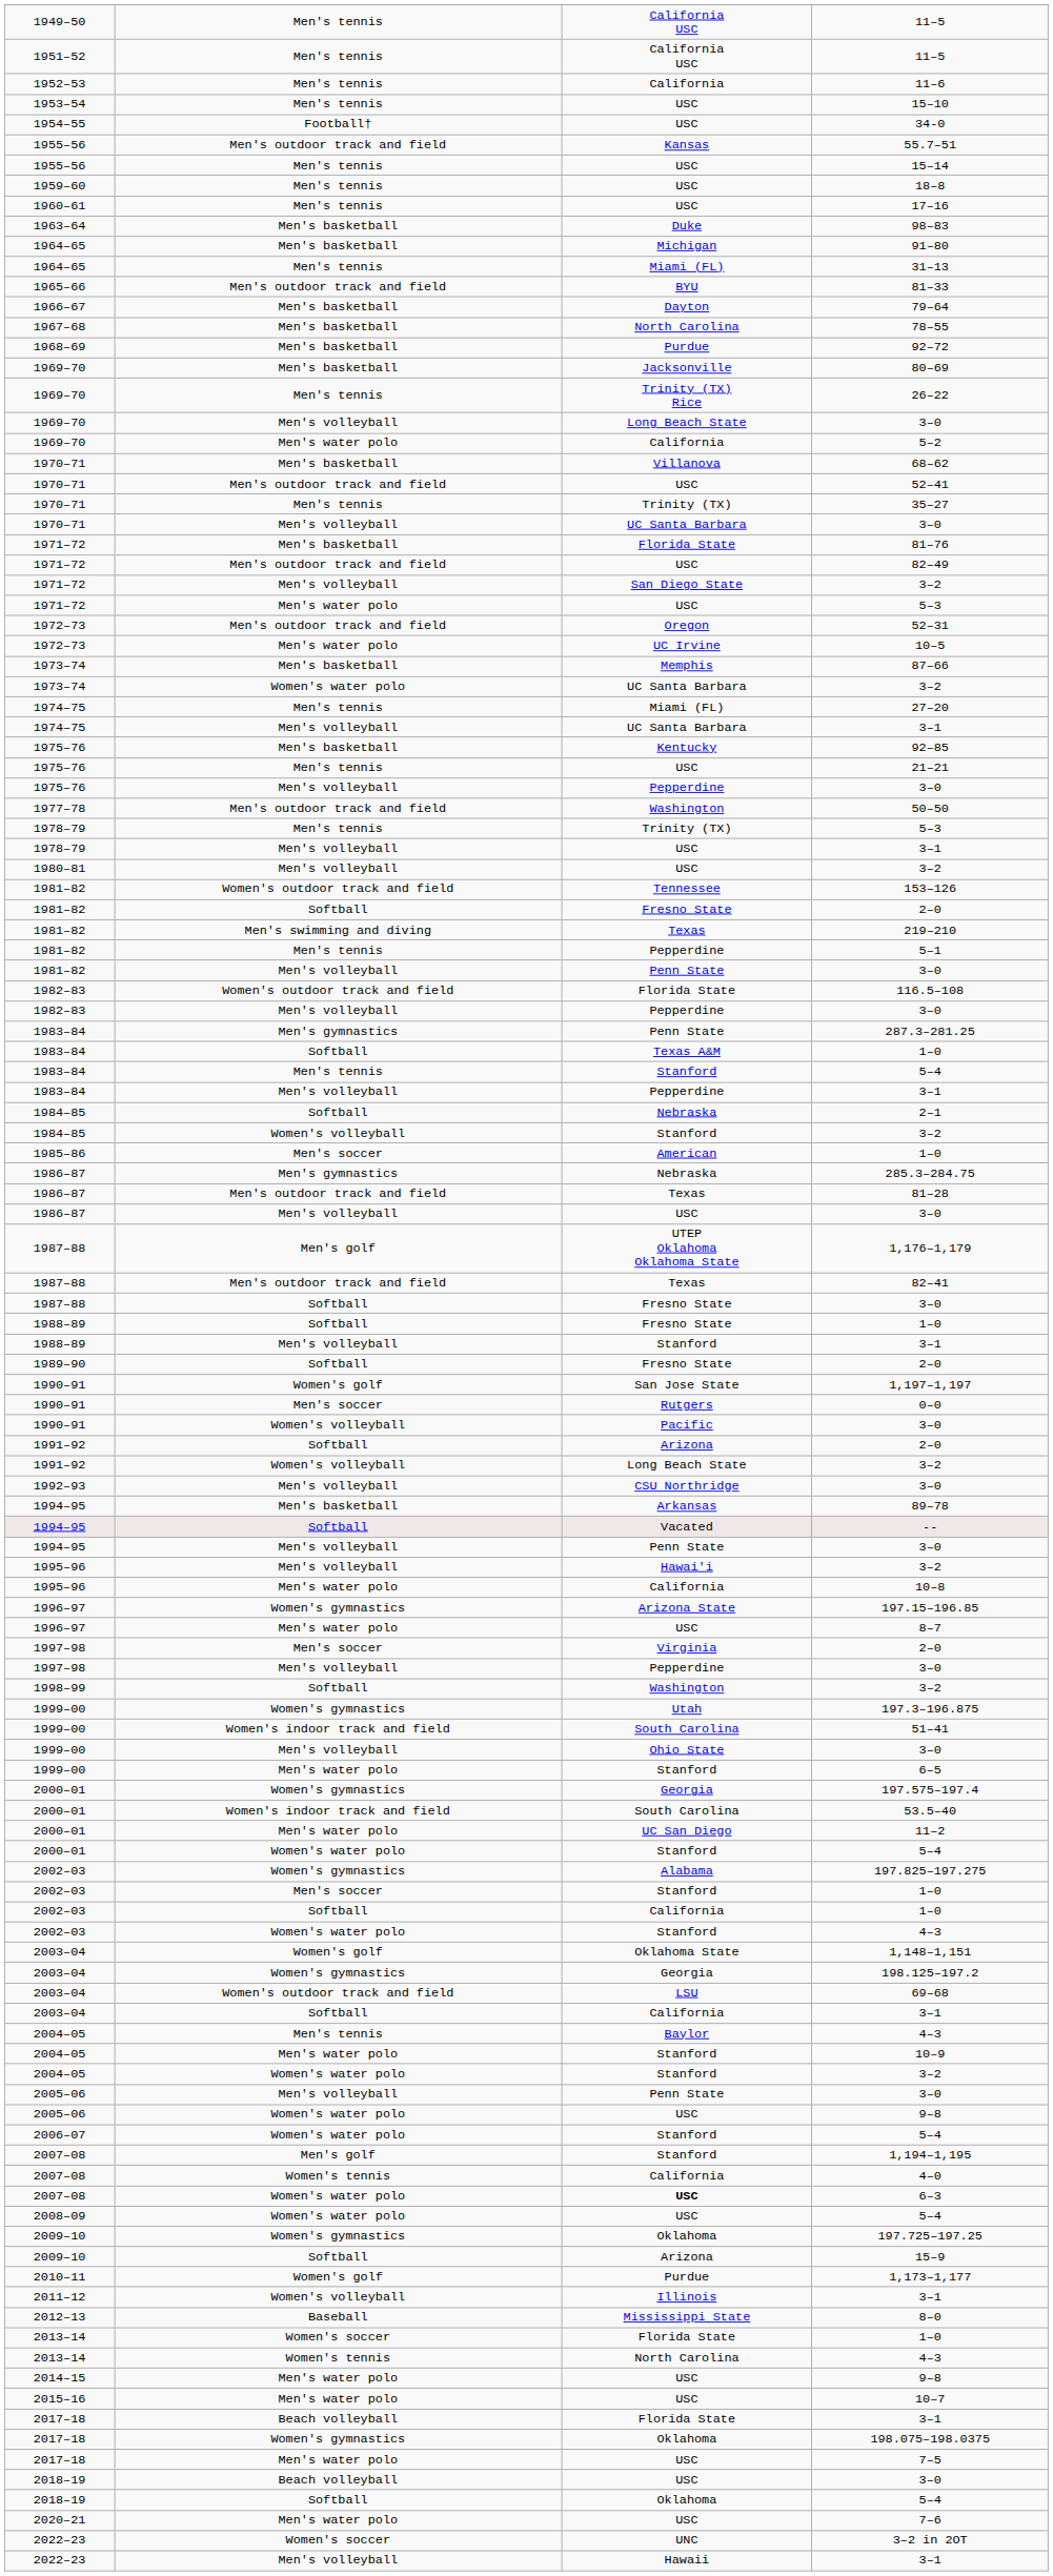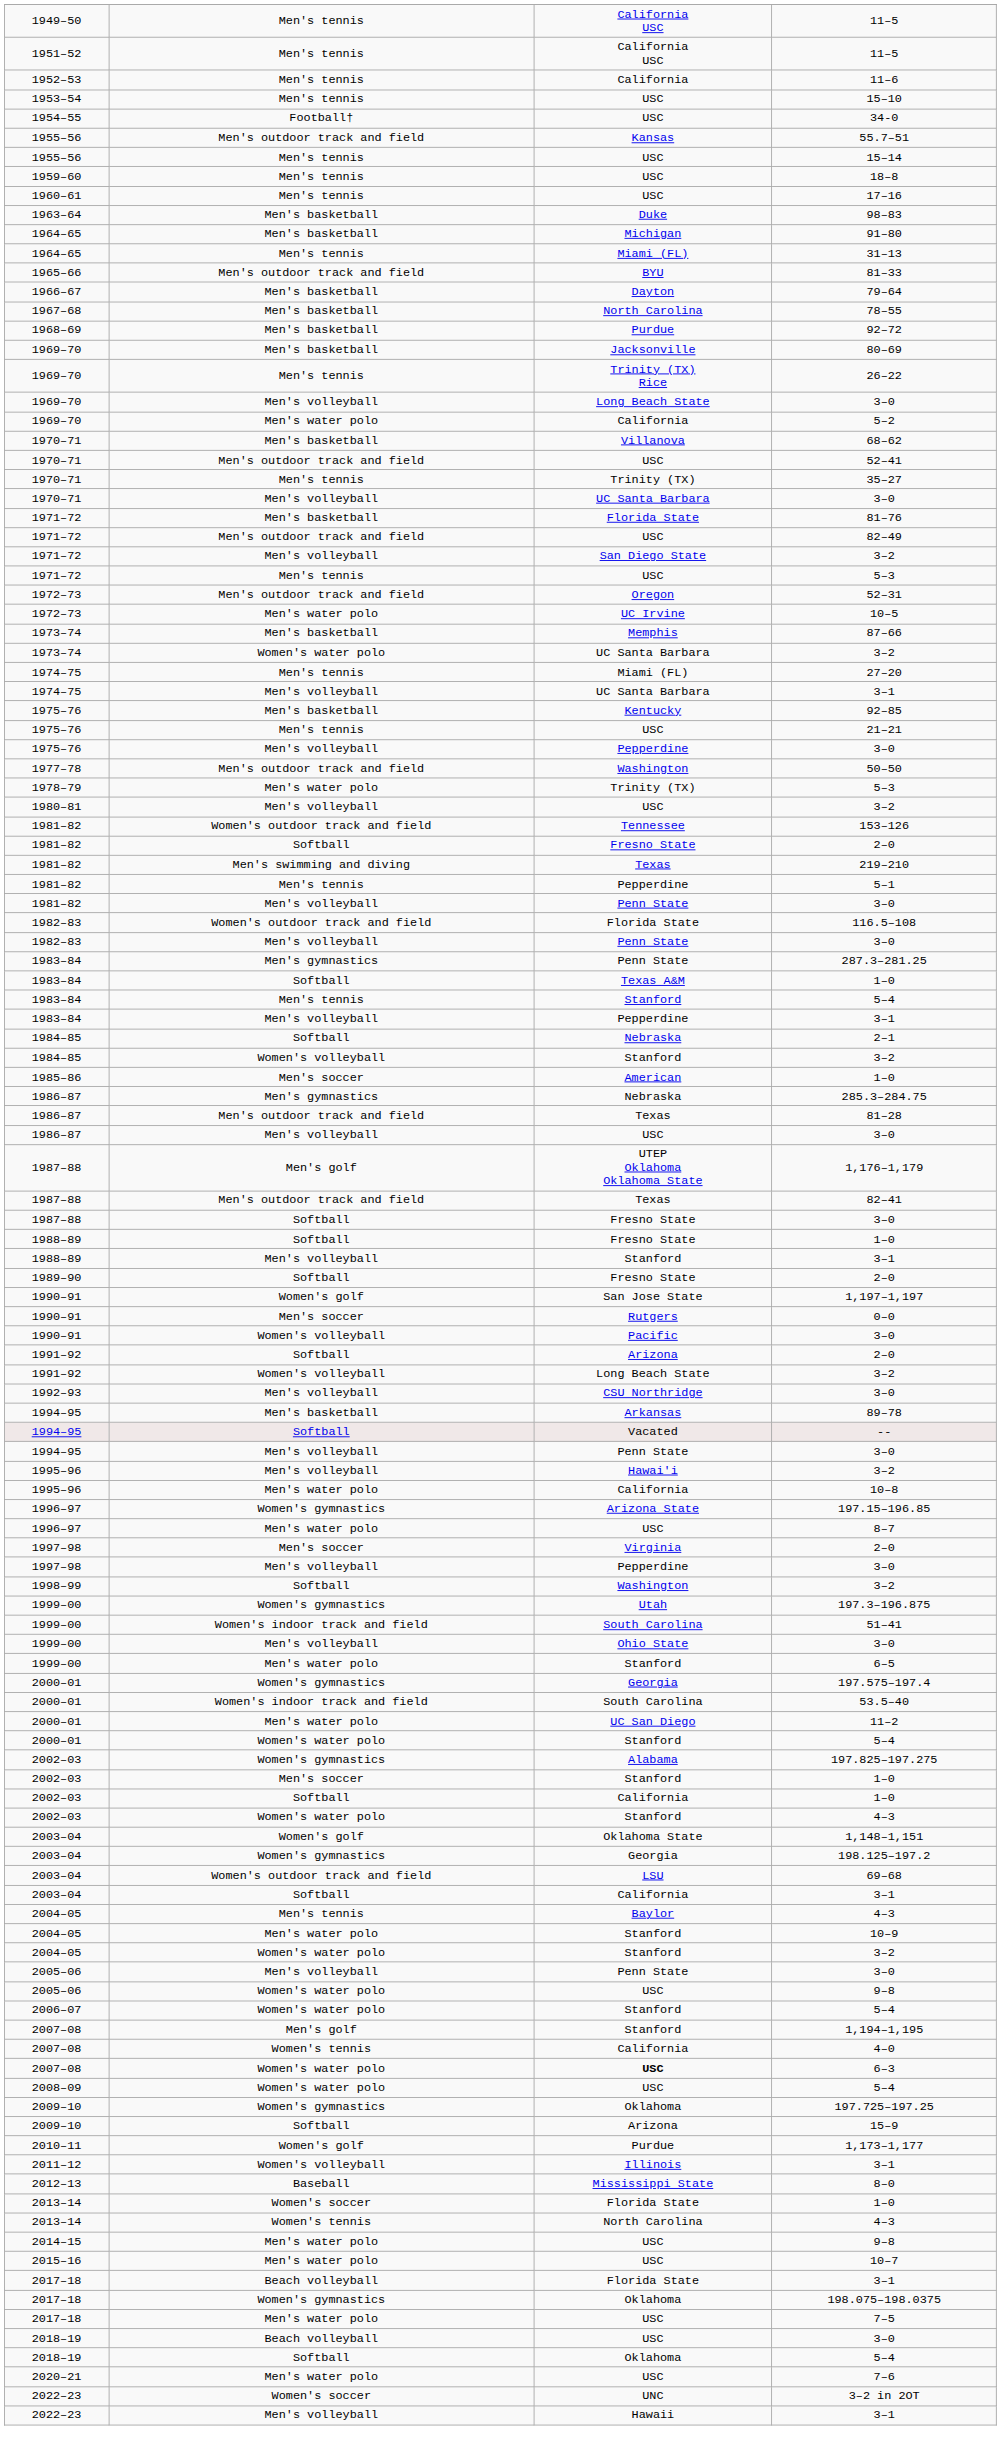1971–72 / 5–3 | column 2: Men's water polo -> Men's tennis
1978–79 / 5–3 | column 2: Men's tennis -> Men's water polo
- row: 1978–79 | Men's volleyball | USC | 3–1
1982–83 / 3–0 | column 3: Pepperdine -> Penn State
